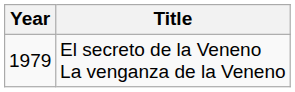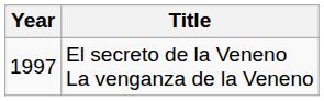El secreto de la Veneno La venganza de la Veneno | Year: 1979 -> 1997
